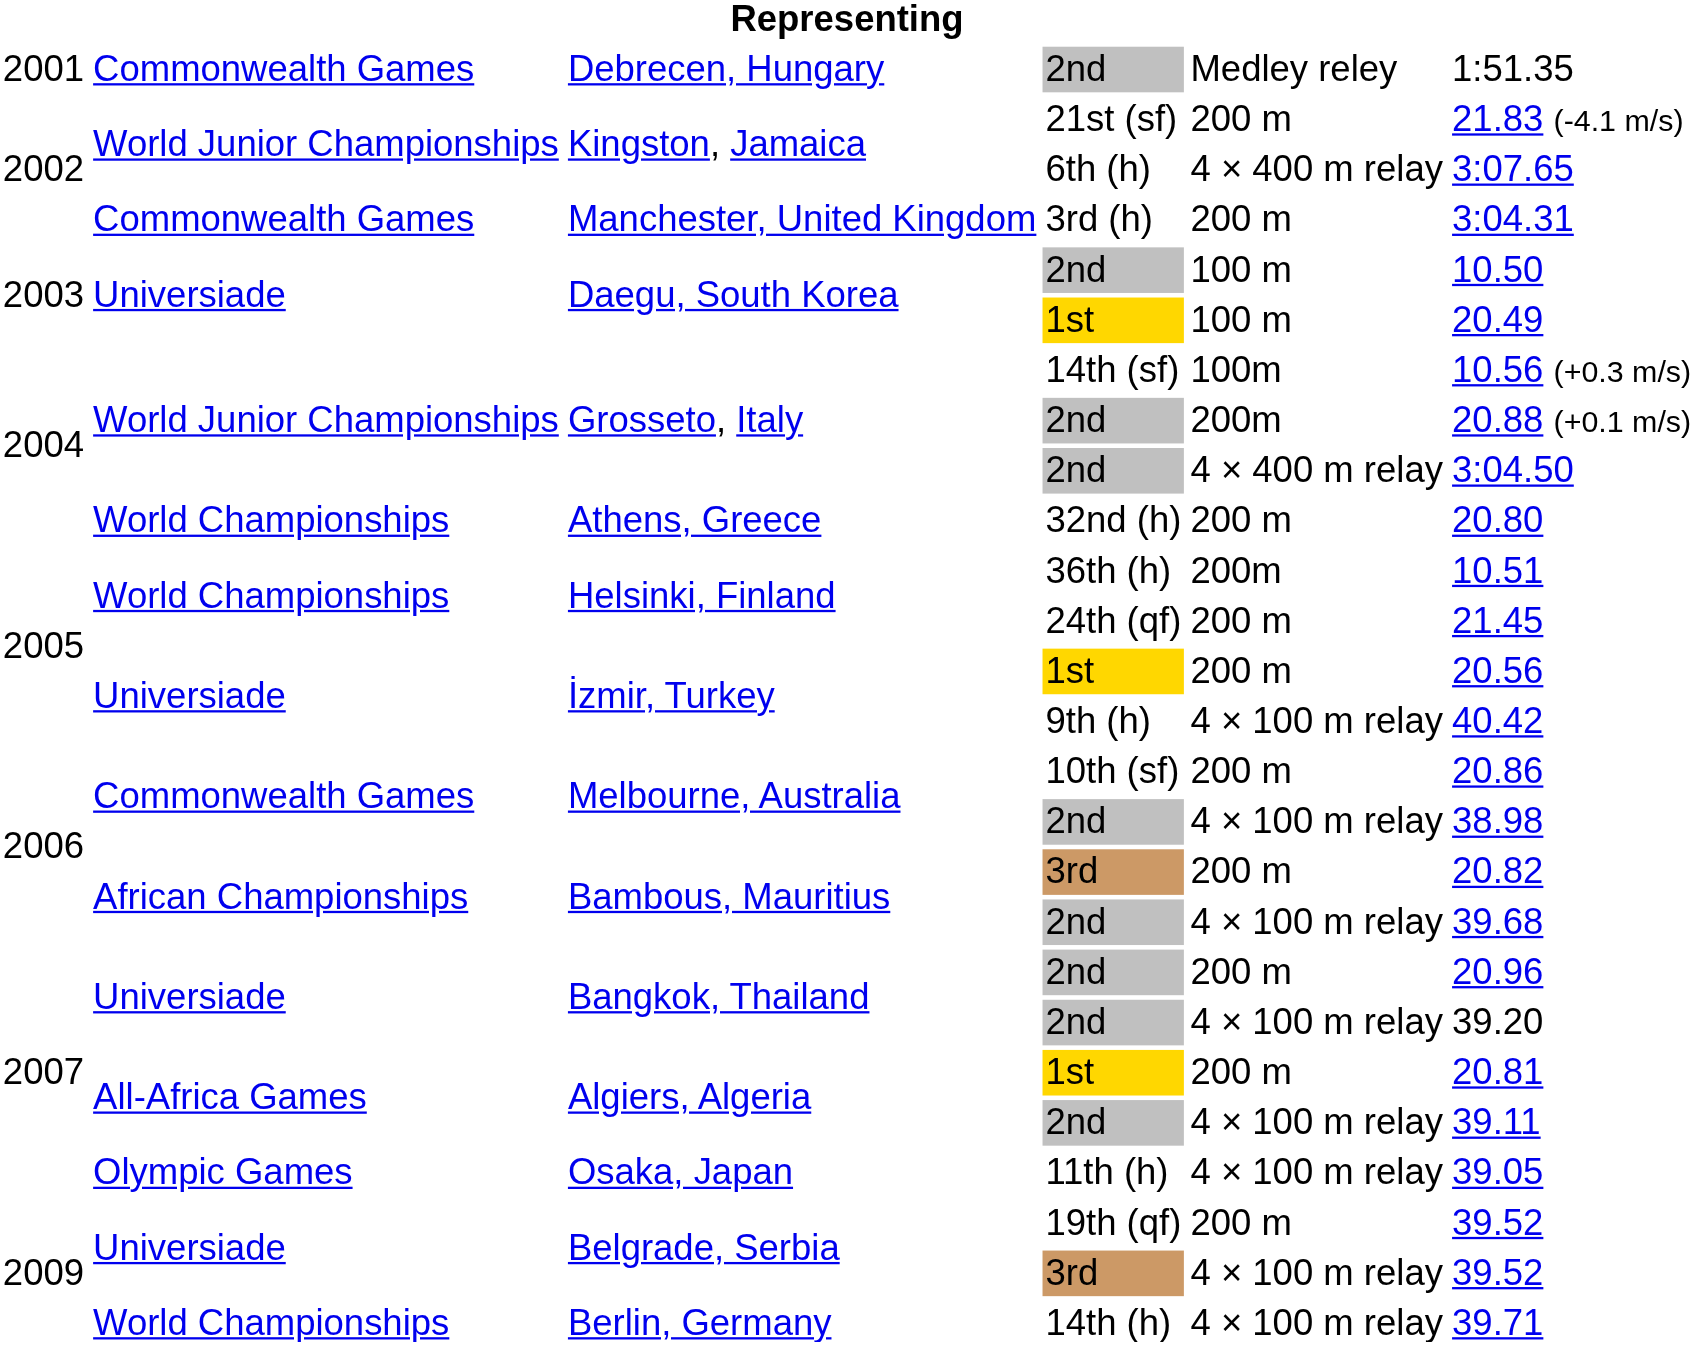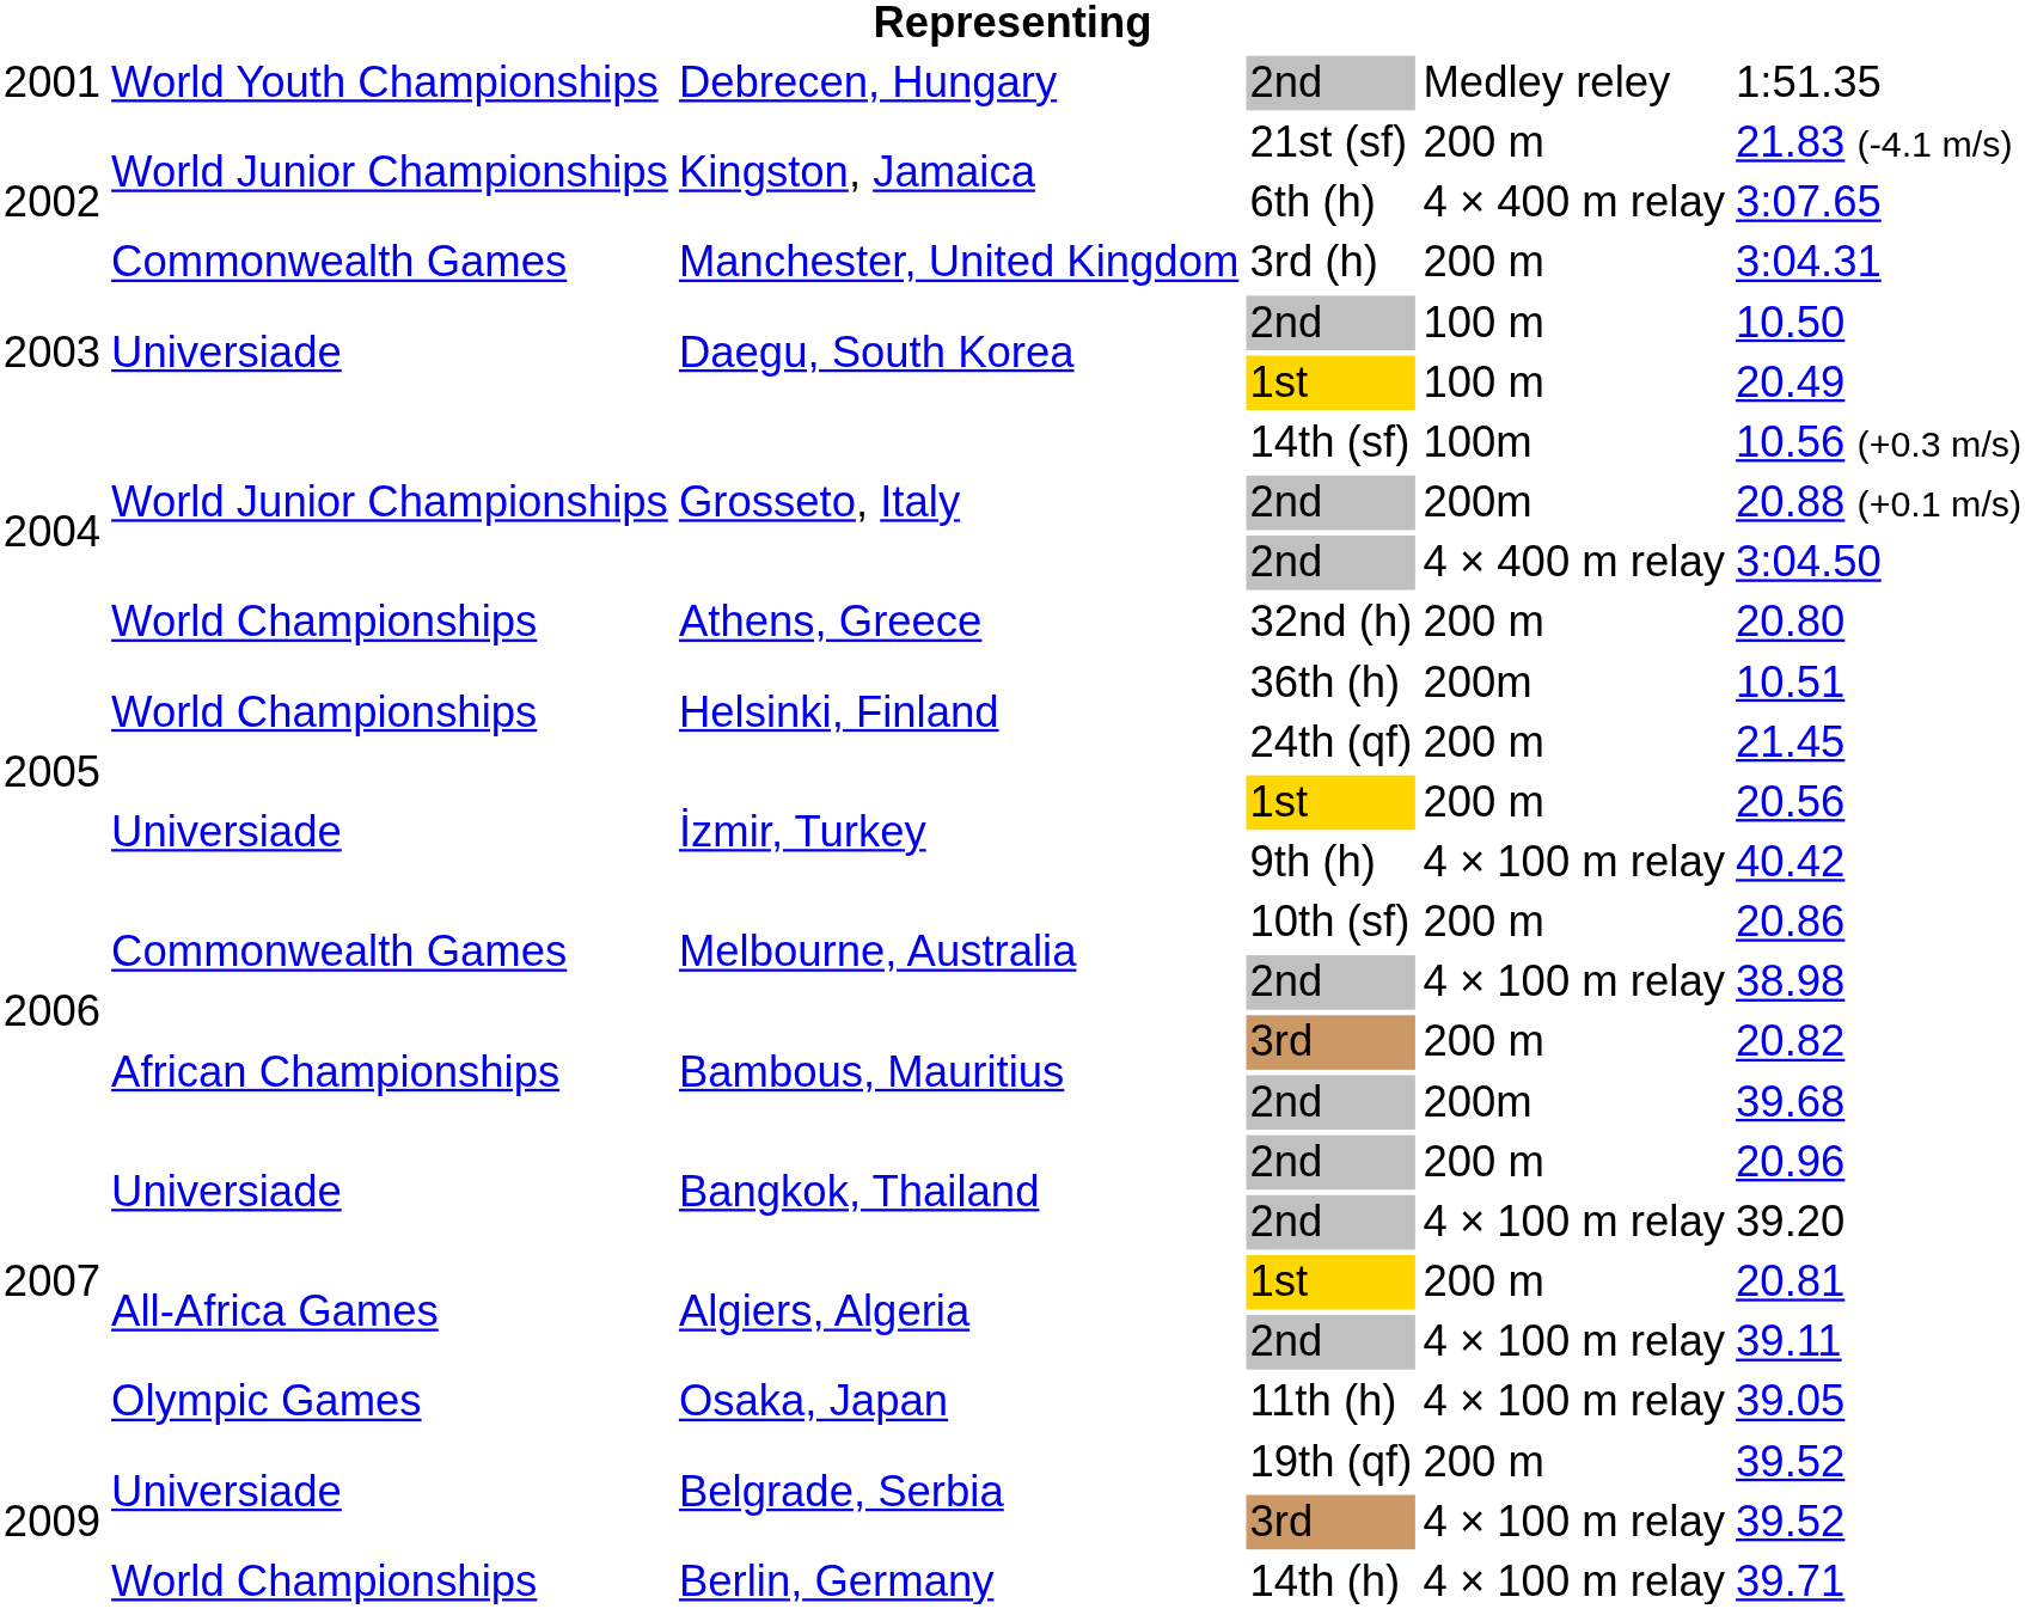Debrecen, Hungary | column 2: Commonwealth Games -> World Youth Championships
Bambous, Mauritius / 2nd | column 5: 4 × 100 m relay -> 200m
